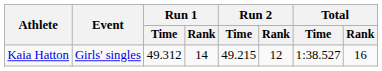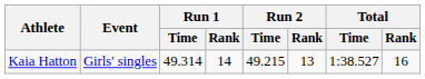Kaia Hatton | Run 1 / Time: 49.312 -> 49.314
Kaia Hatton | Run 2 / Rank: 12 -> 13
